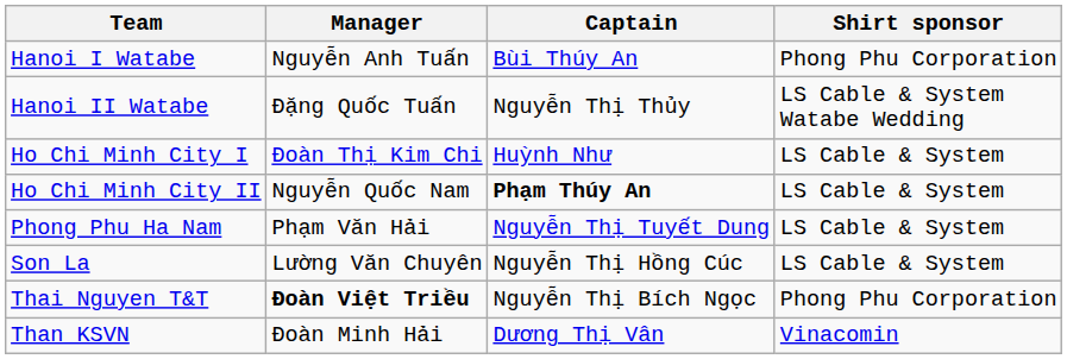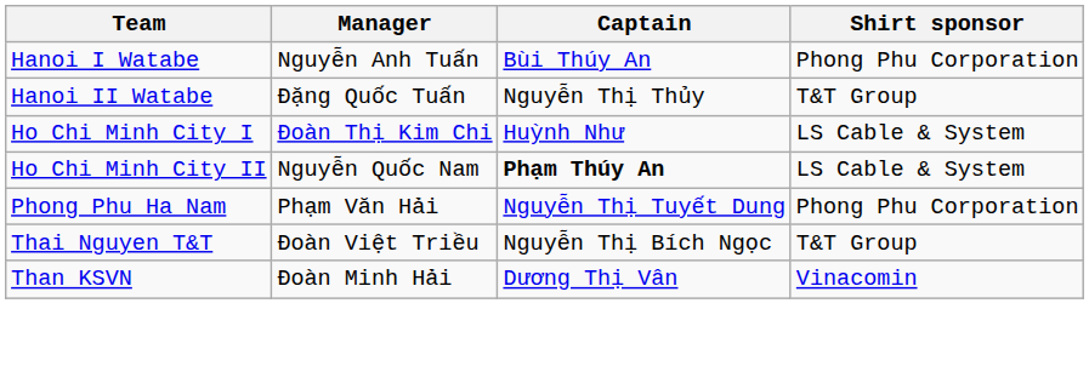Hanoi II Watabe | Shirt sponsor: LS Cable & System Watabe Wedding -> T&T Group
Phong Phu Ha Nam | Shirt sponsor: LS Cable & System -> Phong Phu Corporation
- row: Son La | Lường Văn Chuyên | Nguyễn Thị Hồng Cúc | LS Cable & System
Thai Nguyen T&T | Manager: bold -> normal
Thai Nguyen T&T | Shirt sponsor: Phong Phu Corporation -> T&T Group
